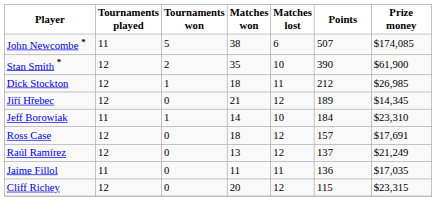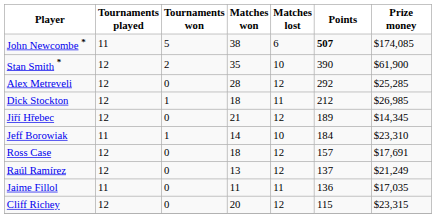John Newcombe * | Points: normal -> bold
+ row: Alex Metreveli | 12 | 0 | 28 | 12 | 292 | $25,285
